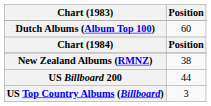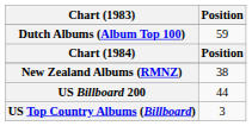Dutch Albums (Album Top 100) | Position: 60 -> 59
